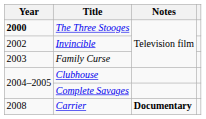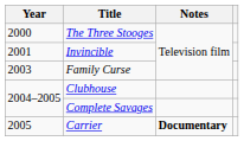The Three Stooges | Year: bold -> normal
Invincible | Year: 2002 -> 2001
Carrier | Year: 2008 -> 2005
